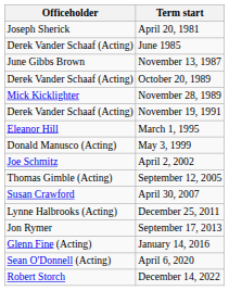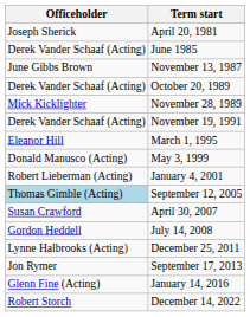+ row: Robert Lieberman (Acting) | January 4, 2001
- row: Joe Schmitz | April 2, 2002
September 12, 2005 | Officeholder: no background -> lightblue background
+ row: Gordon Heddell | July 14, 2008
- row: Sean O'Donnell (Acting) | April 6, 2020
